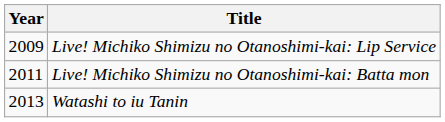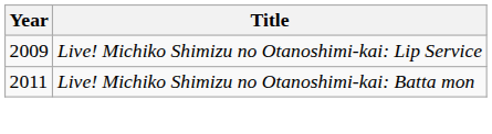- row: 2013 | Watashi to iu Tanin
